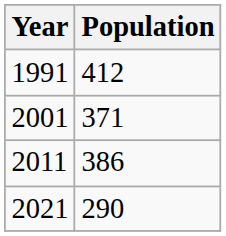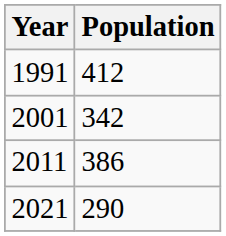2001 | Population: 371 -> 342
